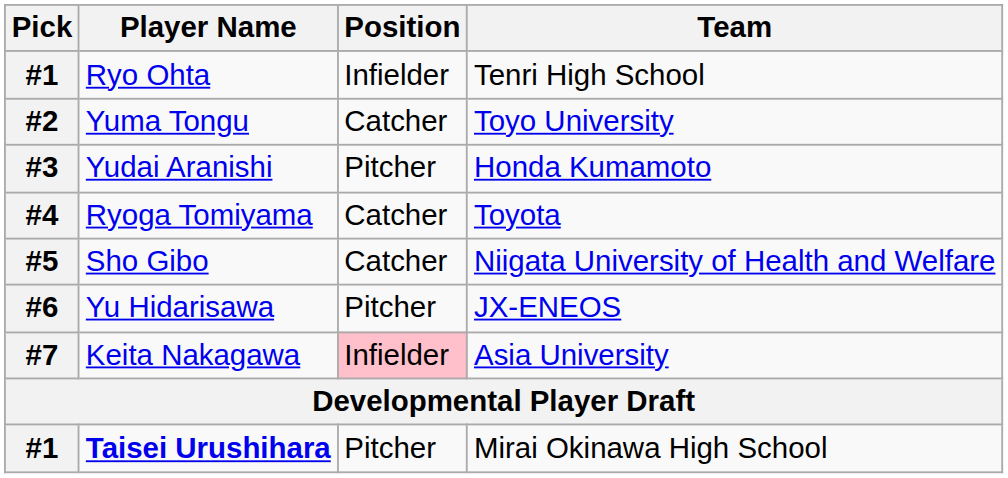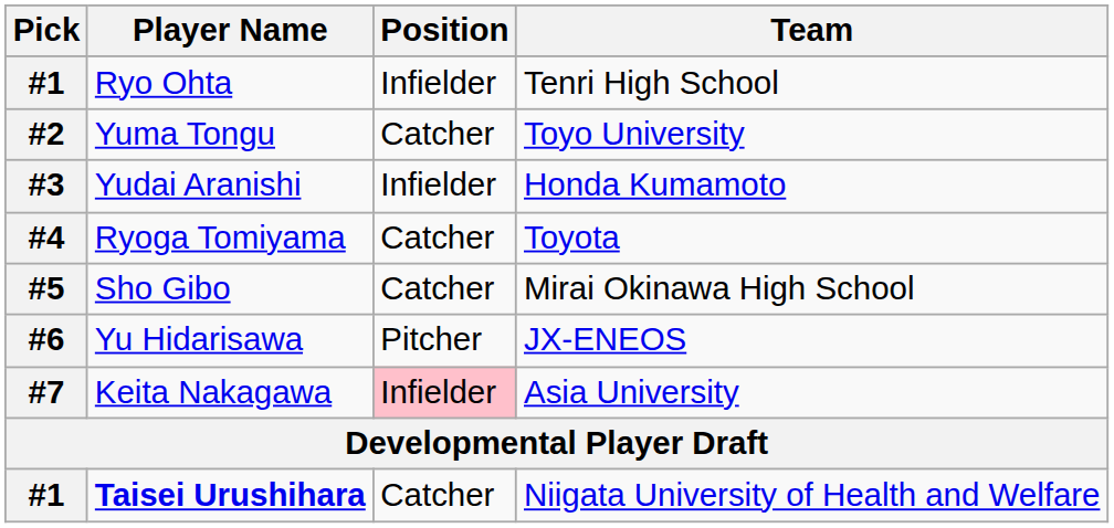Yudai Aranishi | Position: Pitcher -> Infielder
Sho Gibo | Team: Niigata University of Health and Welfare -> Mirai Okinawa High School
Taisei Urushihara | Position: Pitcher -> Catcher
Taisei Urushihara | Team: Mirai Okinawa High School -> Niigata University of Health and Welfare
